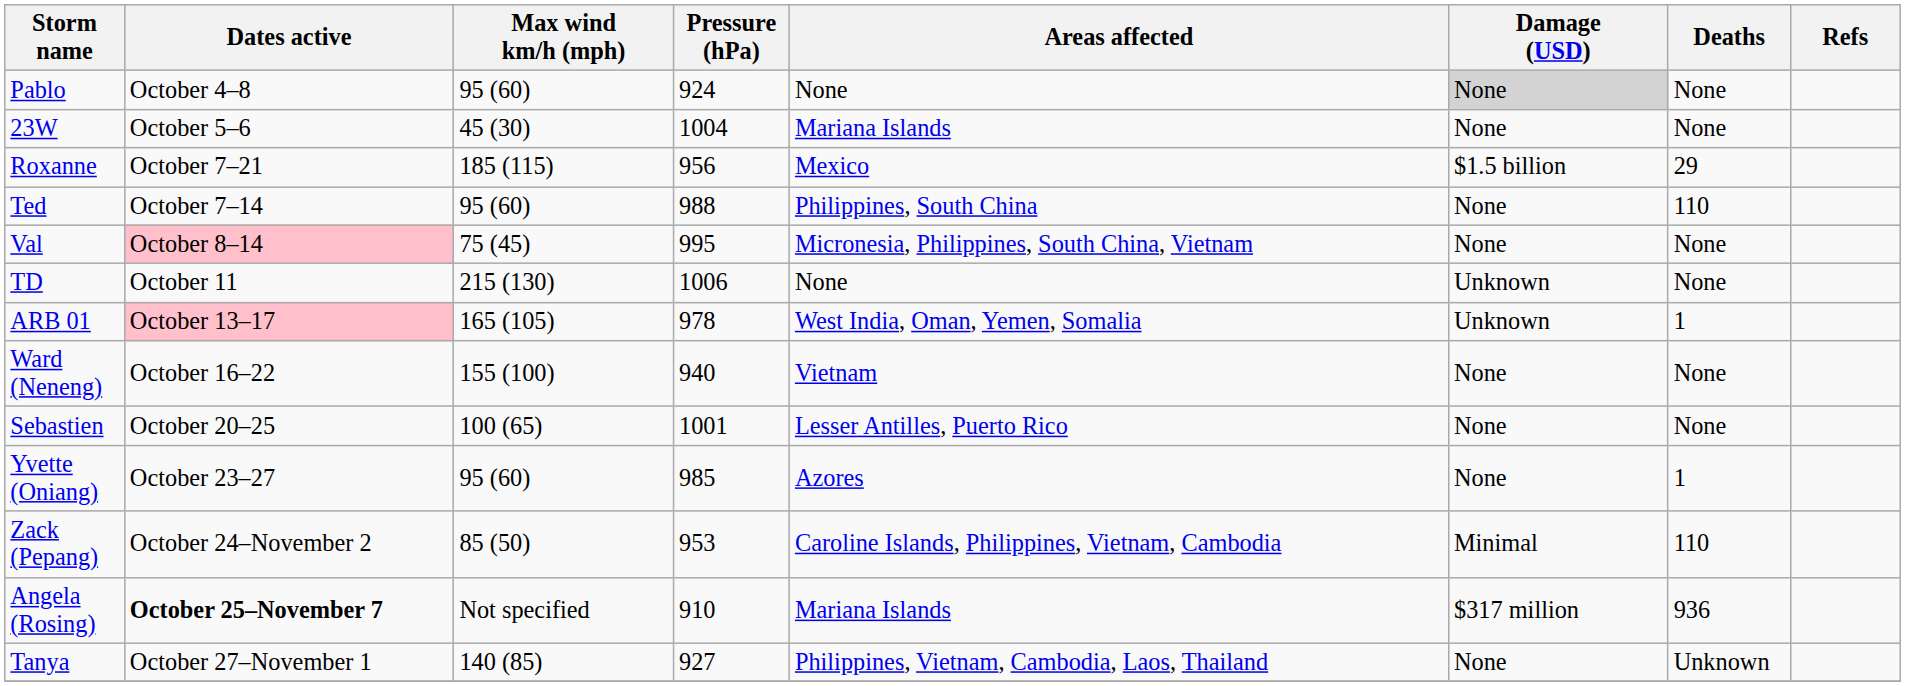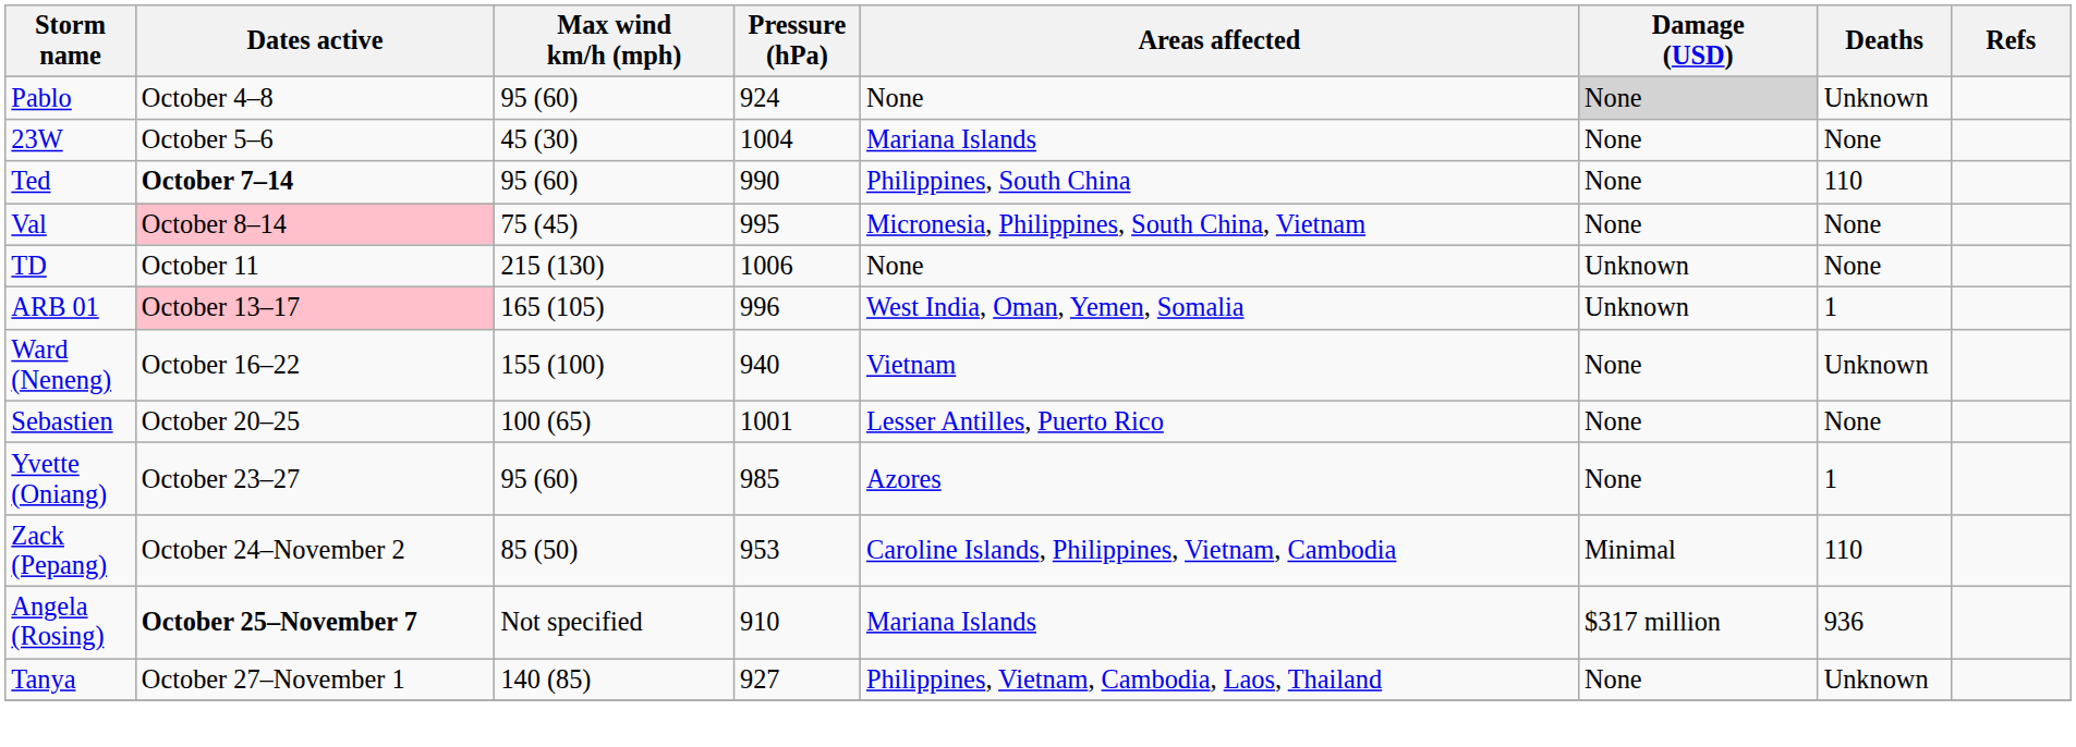Pablo | Deaths: None -> Unknown
- row: Roxanne | October 7–21 | 185 (115) | 956 | Mexico | $1.5 billion | 29
Ted | Dates active: normal -> bold
Ted | Pressure (hPa): 988 -> 990
ARB 01 | Pressure (hPa): 978 -> 996
Ward (Neneng) | Deaths: None -> Unknown
